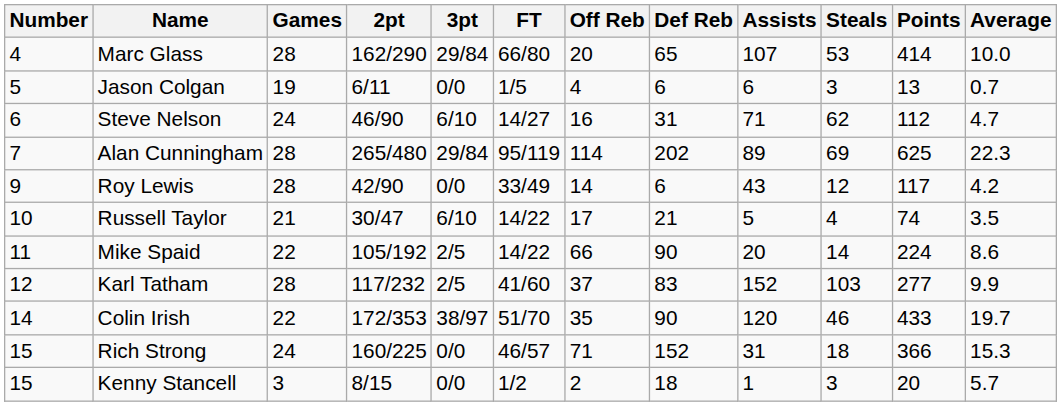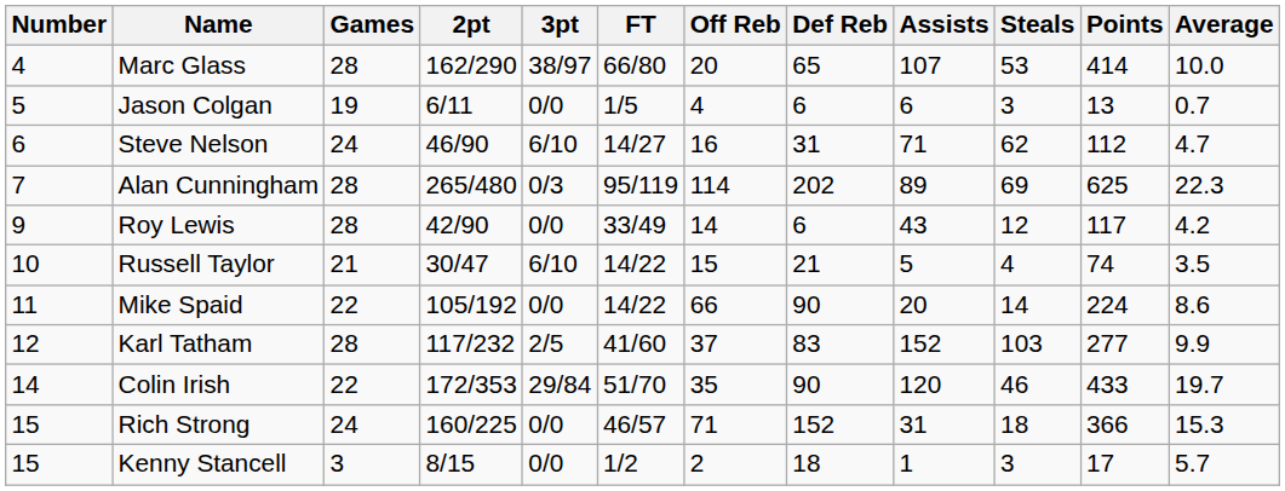Marc Glass | 3pt: 29/84 -> 38/97
Alan Cunningham | 3pt: 29/84 -> 0/3
Russell Taylor | Off Reb: 17 -> 15
Mike Spaid | 3pt: 2/5 -> 0/0
Colin Irish | 3pt: 38/97 -> 29/84
Kenny Stancell | Points: 20 -> 17
